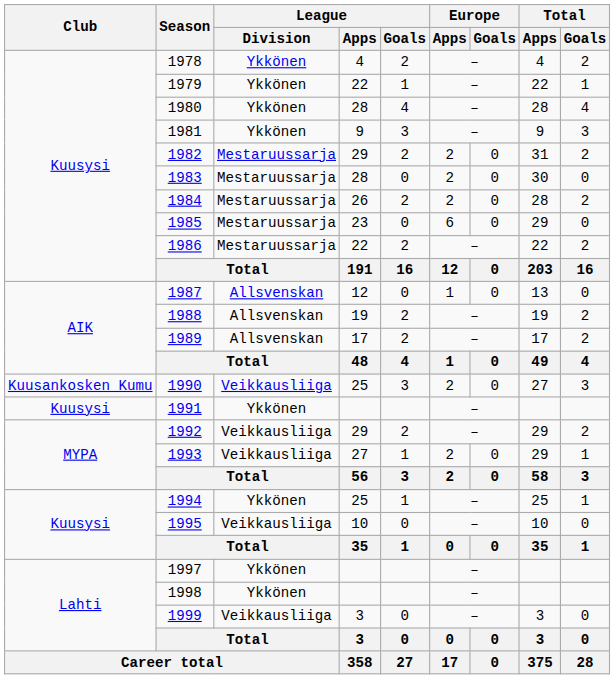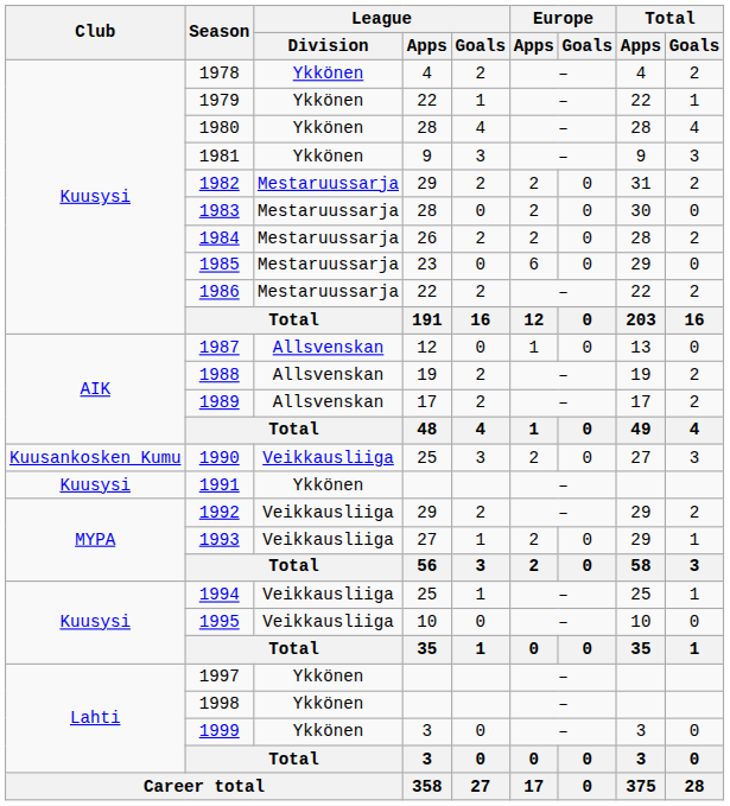1994 | League / Division: Ykkönen -> Veikkausliiga
1999 | League / Division: Veikkausliiga -> Ykkönen
